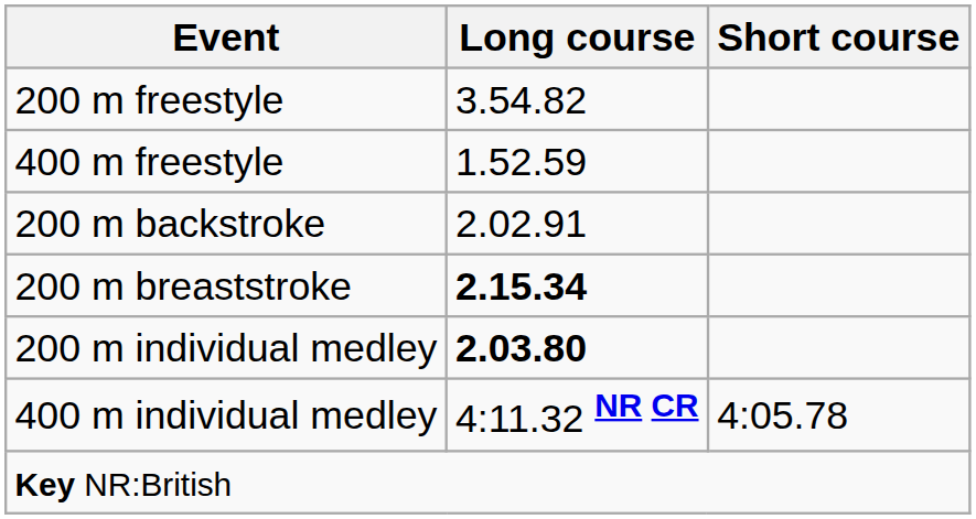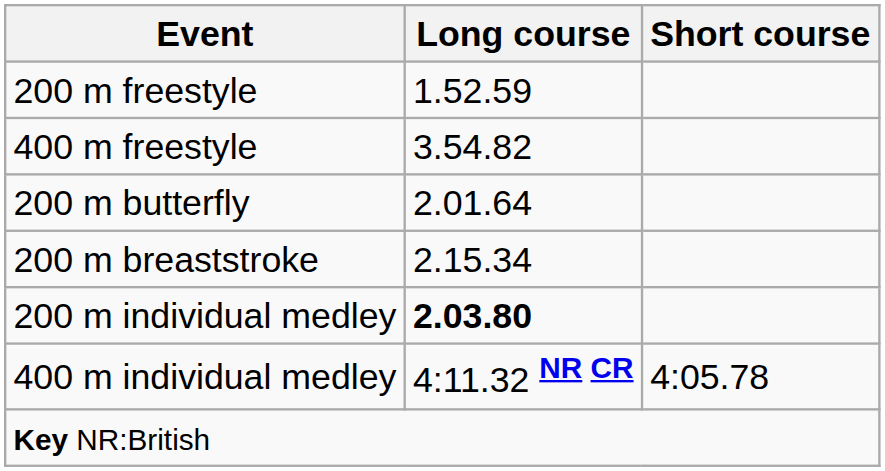200 m freestyle | Long course: 3.54.82 -> 1.52.59
400 m freestyle | Long course: 1.52.59 -> 3.54.82
- row: 200 m backstroke | 2.02.91
+ row: 200 m butterfly | 2.01.64
200 m breaststroke | Long course: bold -> normal
